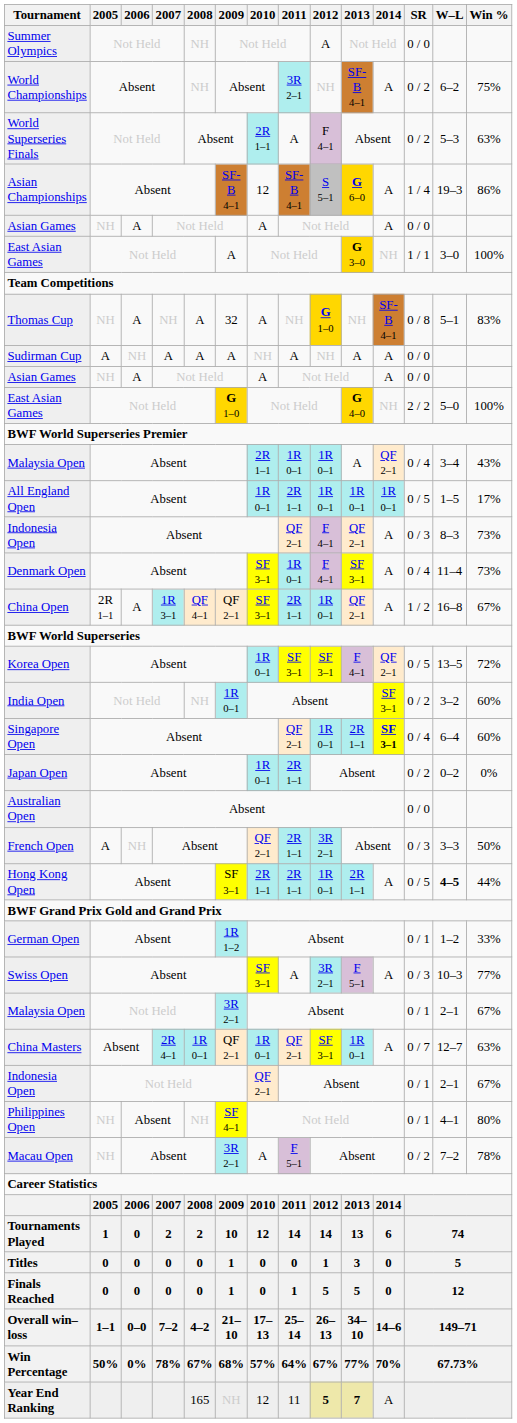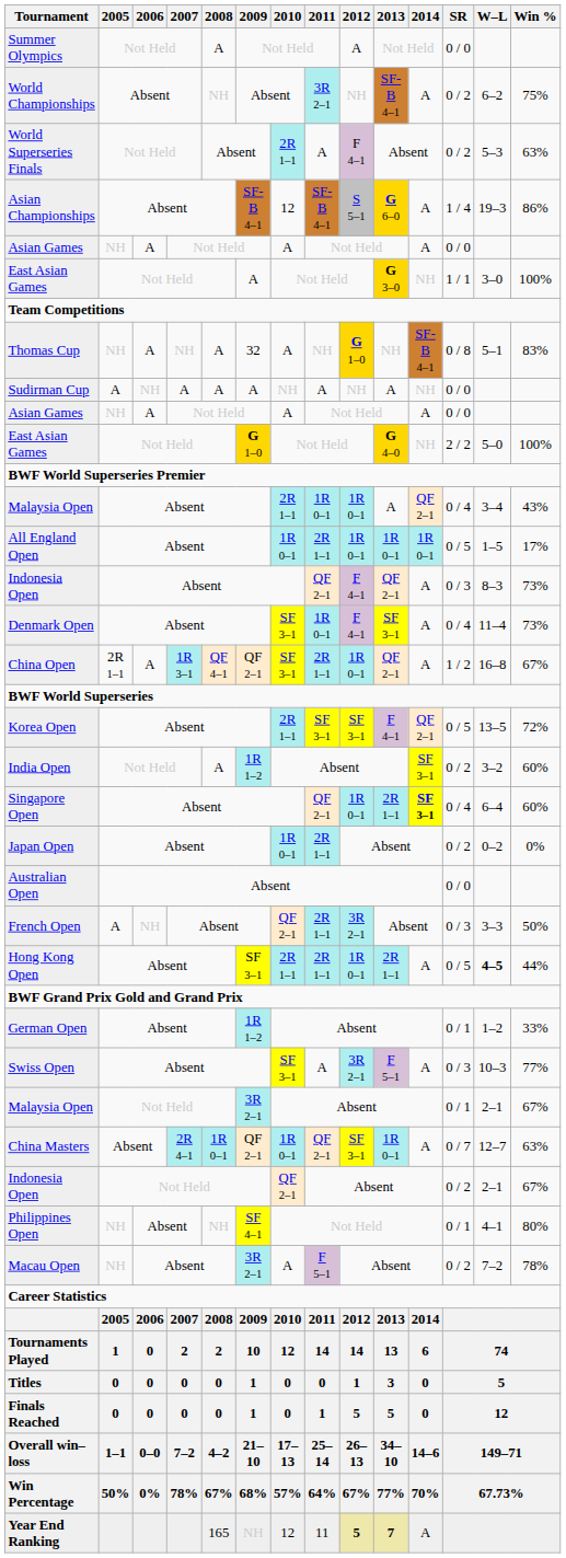Summer Olympics | 2008: NH -> A
Sudirman Cup | 2014: A -> NH
Korea Open | 2010: 1R 0–1 -> 2R 1–1
India Open | 2008: NH -> A
India Open | 2009: 1R 0–1 -> 1R 1–2
Indonesia Open / Not Held | SR: 0 / 1 -> 0 / 2
